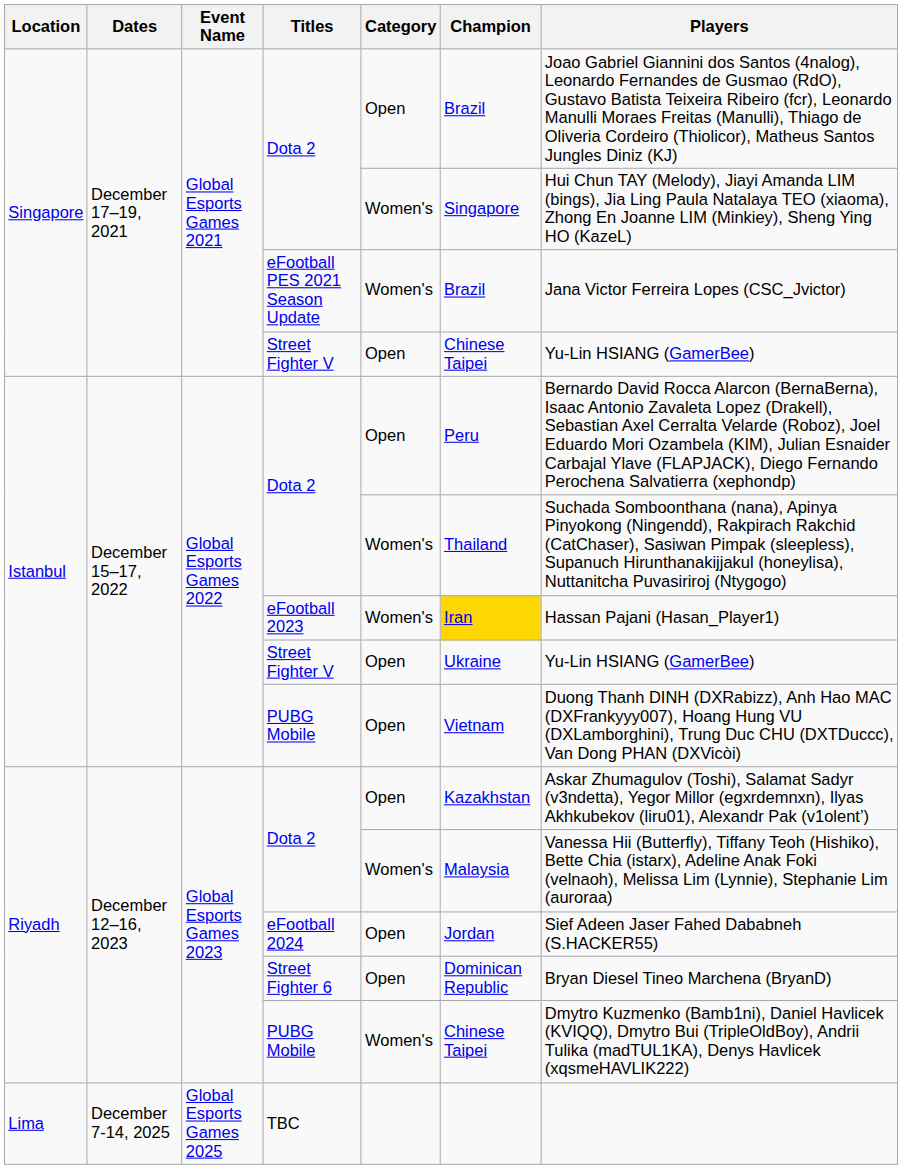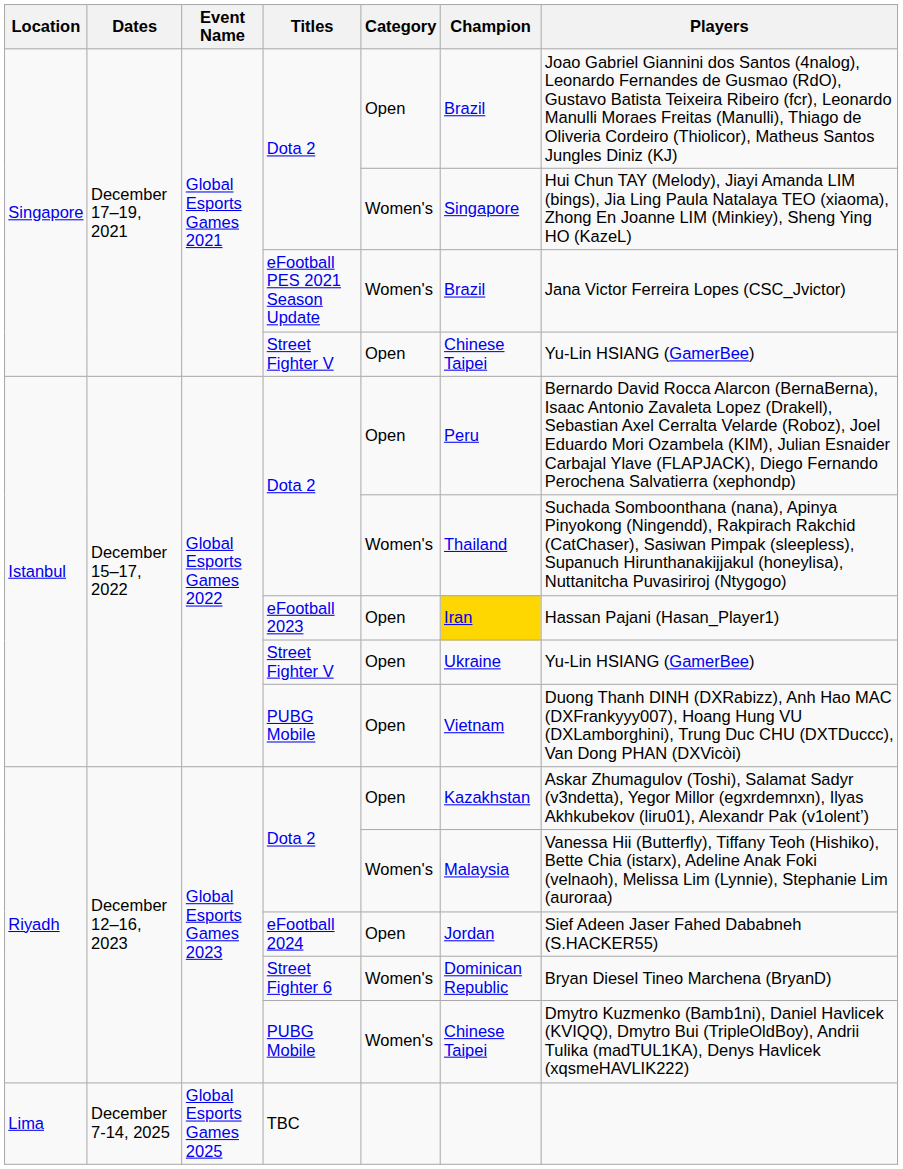eFootball 2023 | Category: Women's -> Open
Street Fighter 6 | Category: Open -> Women's
